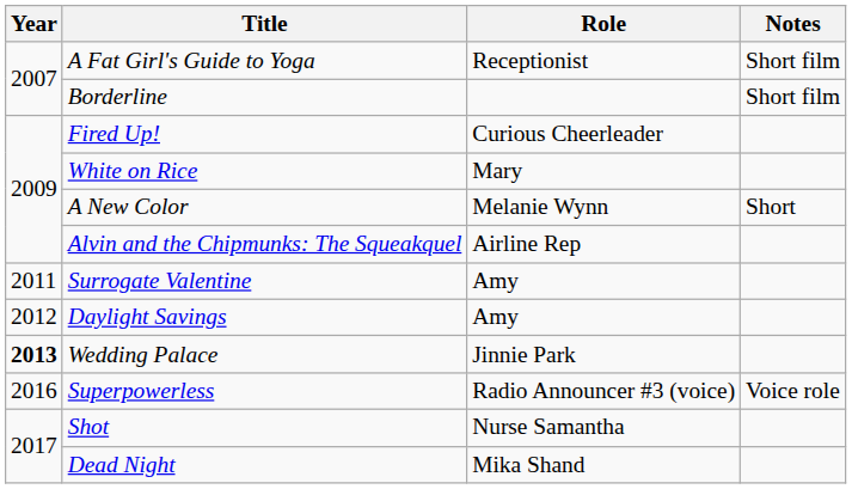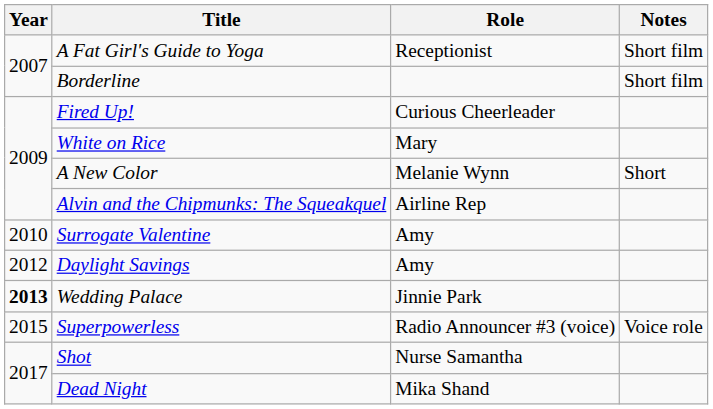Surrogate Valentine | Year: 2011 -> 2010
Superpowerless | Year: 2016 -> 2015
